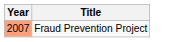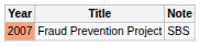+ column: Note | SBS
